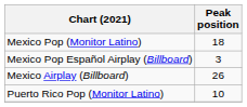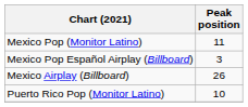Mexico Pop (Monitor Latino) | Peak position: 18 -> 11
